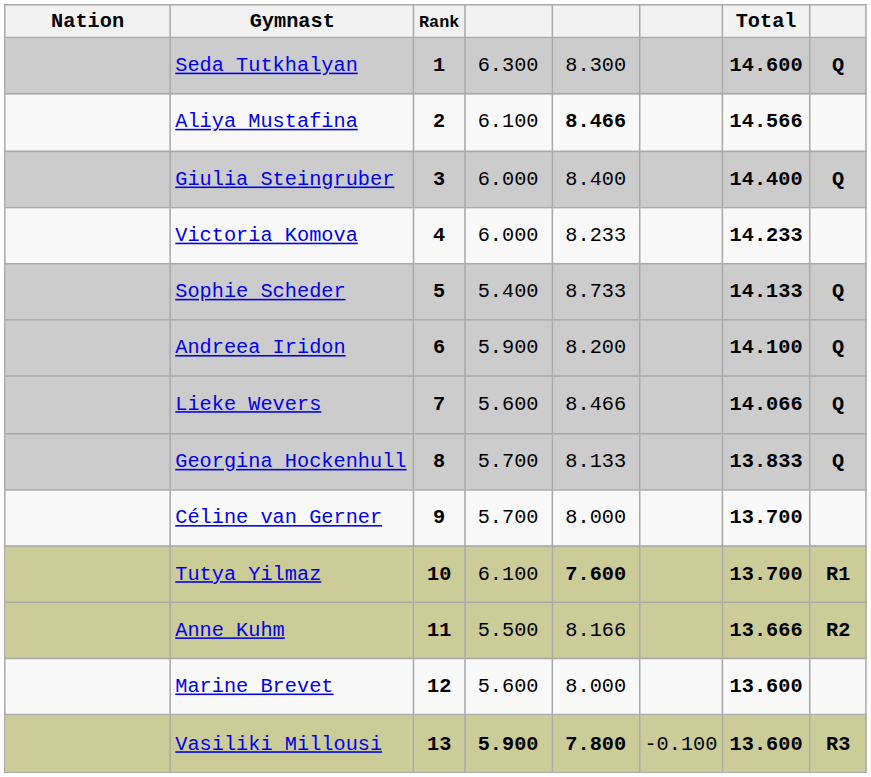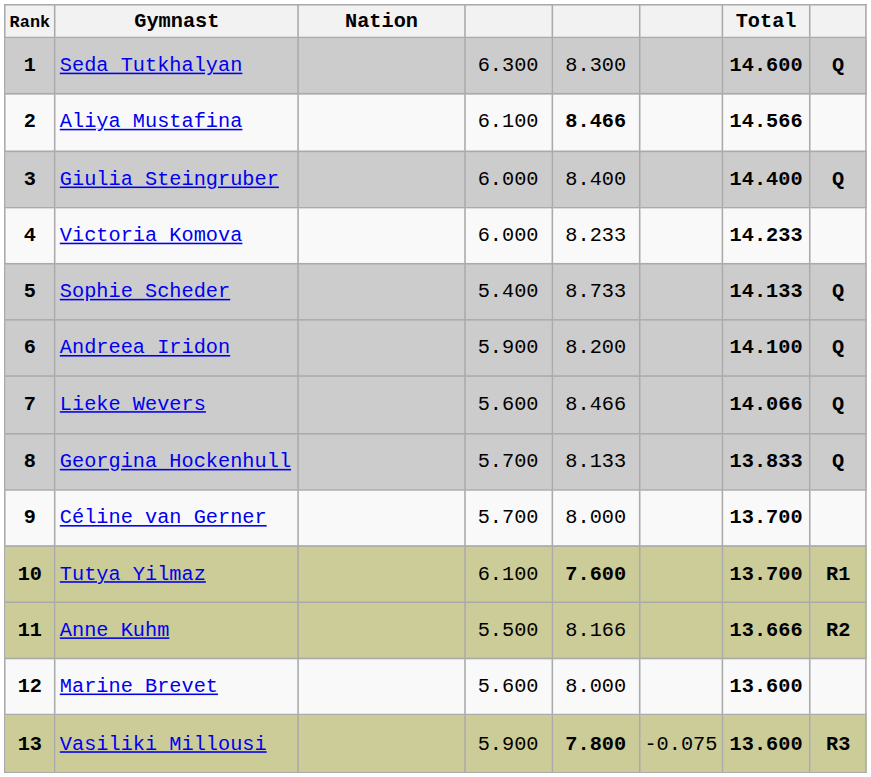columns swapped: Rank <-> Nation
Vasiliki Millousi | column 4: bold -> normal
Vasiliki Millousi | column 6: -0.100 -> -0.075
